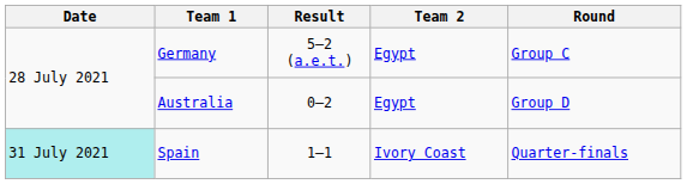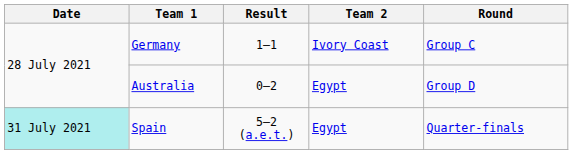Germany | Result: 5–2 (a.e.t.) -> 1–1
Germany | Team 2: Egypt -> Ivory Coast
Spain | Result: 1–1 -> 5–2 (a.e.t.)
Spain | Team 2: Ivory Coast -> Egypt
